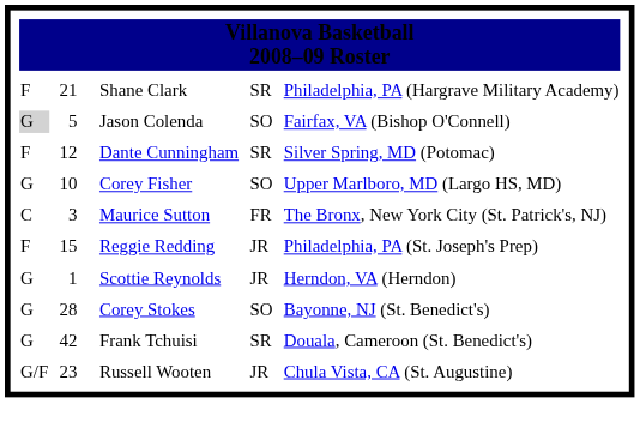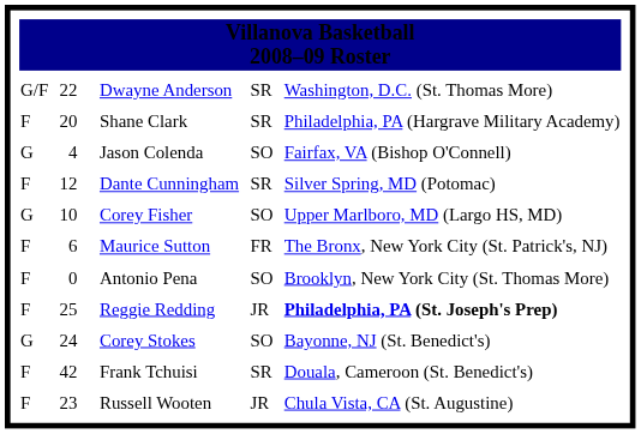+ row: G/F | 22 | Dwayne Anderson | SR | Washington, D.C. (St. Thomas More)
Shane Clark | column 2: 21 -> 20
Jason Colenda | column 1: lightgrey background -> no background
Jason Colenda | column 2: 5 -> 4
Maurice Sutton | column 1: C -> F
Maurice Sutton | column 2: 3 -> 6
+ row: F | 0 | Antonio Pena | SO | Brooklyn, New York City (St. Thomas More)
Reggie Redding | column 2: 15 -> 25
Reggie Redding | column 6: normal -> bold
- row: G | 1 | Scottie Reynolds | JR | Herndon, VA (Herndon)
Corey Stokes | column 2: 28 -> 24
Frank Tchuisi | column 1: G -> F
Russell Wooten | column 1: G/F -> F
